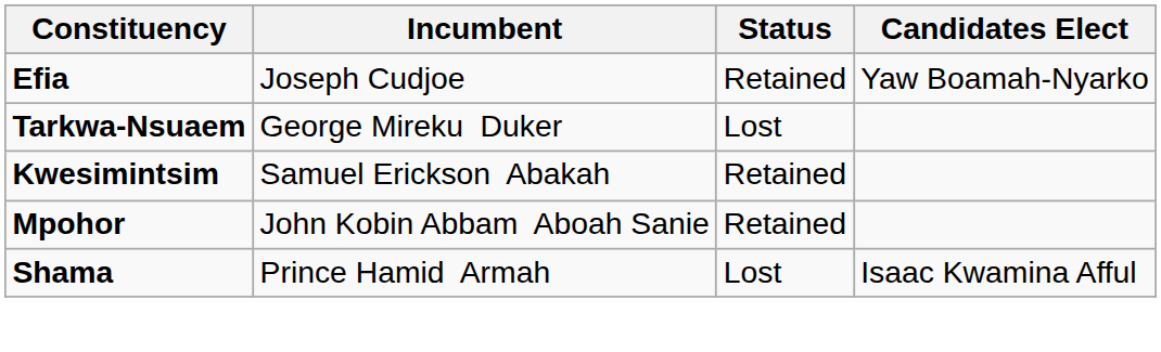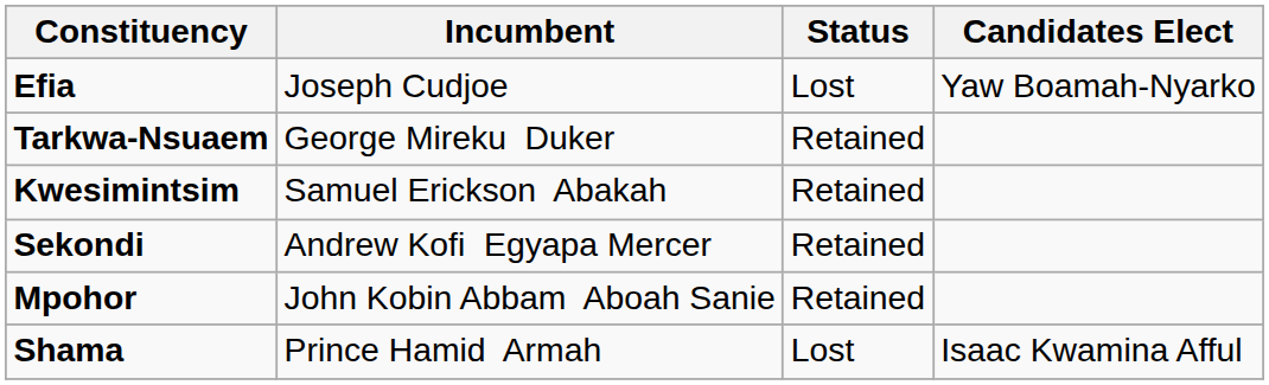Efia | Status: Retained -> Lost
Tarkwa-Nsuaem | Status: Lost -> Retained
+ row: Sekondi | Andrew Kofi Egyapa Mercer | Retained
